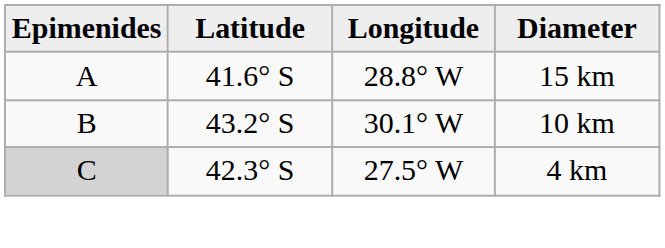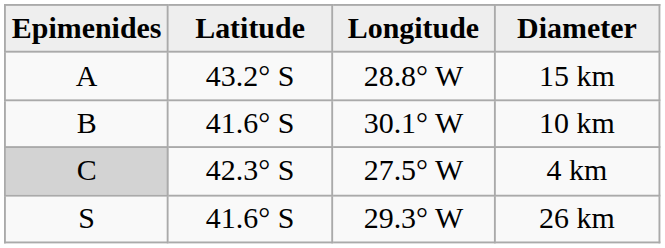15 km | Latitude: 41.6° S -> 43.2° S
10 km | Latitude: 43.2° S -> 41.6° S
+ row: S | 41.6° S | 29.3° W | 26 km
